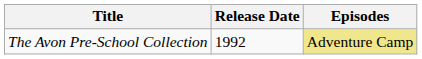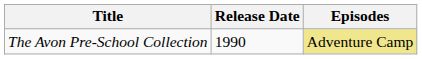The Avon Pre-School Collection | Release Date: 1992 -> 1990
